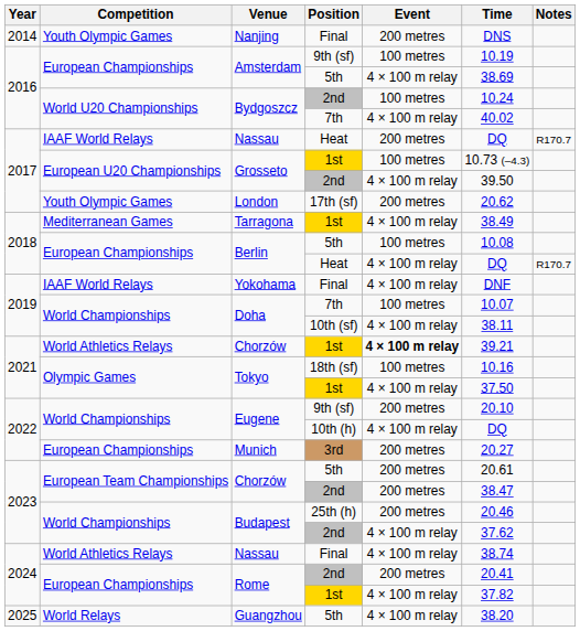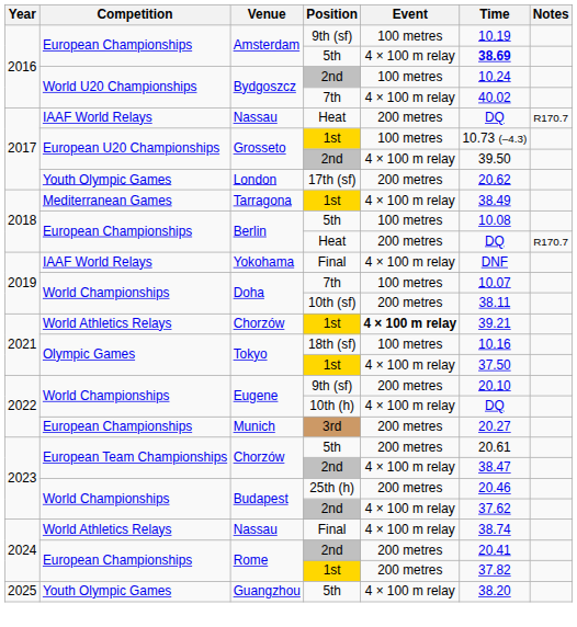- row: 2014 | Youth Olympic Games | Nanjing | Final | 200 metres | DNS
Amsterdam / 5th | Time: normal -> bold
Berlin / Heat | Event: 4 × 100 m relay -> 200 metres
Doha / 10th (sf) | Event: 4 × 100 m relay -> 200 metres
Chorzów / 2nd | Event: 200 metres -> 4 × 100 m relay
Rome / 1st | Event: 4 × 100 m relay -> 200 metres
Guangzhou | Competition: World Relays -> Youth Olympic Games
